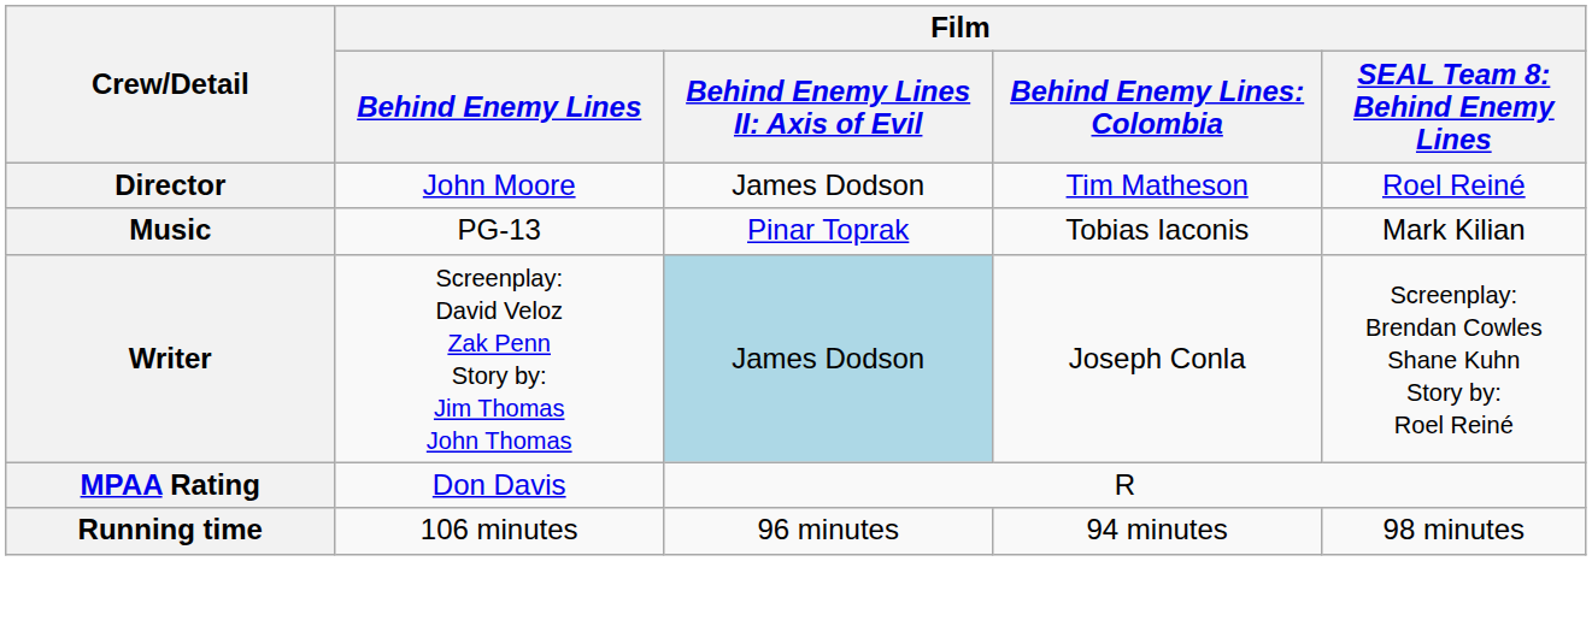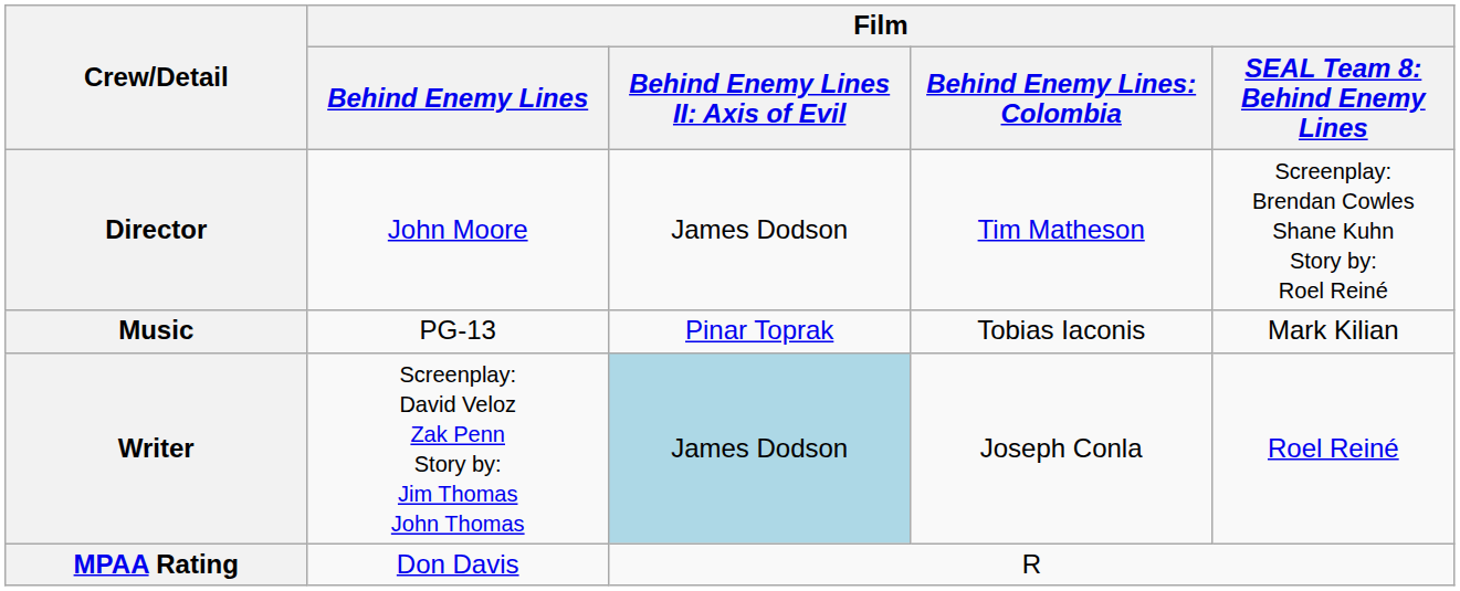Director | column 5: Roel Reiné -> Screenplay: Brendan Cowles Shane Kuhn Story by: Roel Reiné
Writer | column 5: Screenplay: Brendan Cowles Shane Kuhn Story by: Roel Reiné -> Roel Reiné
- row: Running time | 106 minutes | 96 minutes | 94 minutes | 98 minutes
